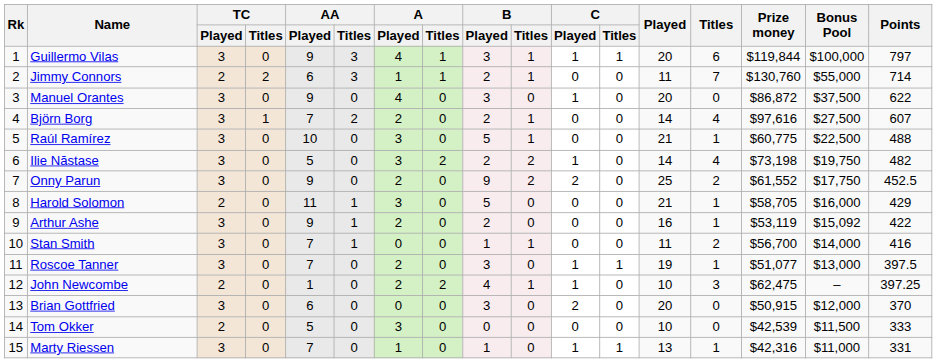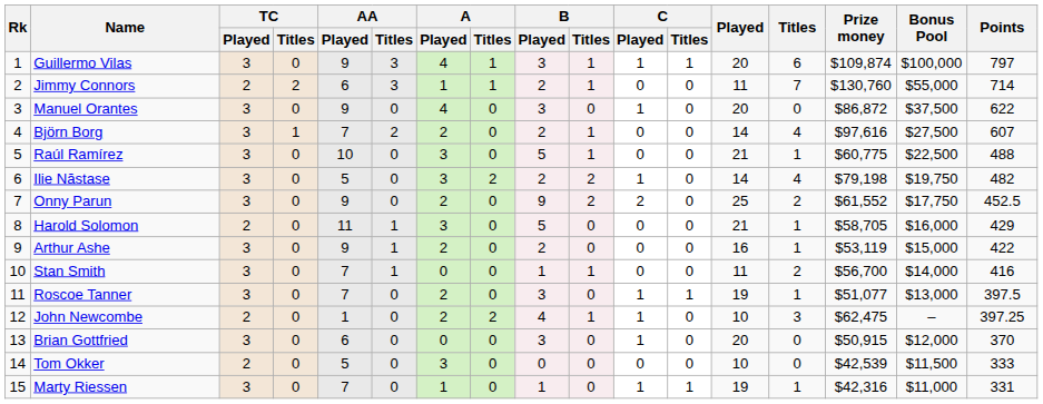Guillermo Vilas | Prize money: $119,844 -> $109,874
Ilie Năstase | Prize money: $73,198 -> $79,198
Arthur Ashe | Bonus Pool: $15,092 -> $15,000
Brian Gottfried | C / Played: 2 -> 1
Marty Riessen | Played: 13 -> 19
